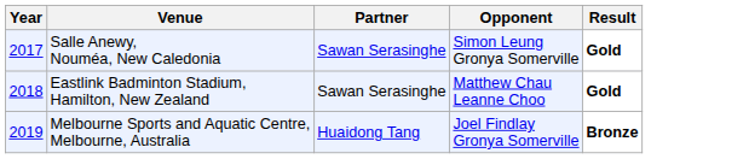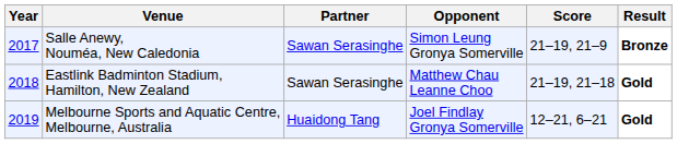+ column: Score | 21–19, 21–9 | 21–19, 21–18 | 12–21, 6–21
Salle Anewy, Nouméa, New Caledonia | Result: Gold -> Bronze
Melbourne Sports and Aquatic Centre, Melbourne, Australia | Result: Bronze -> Gold
